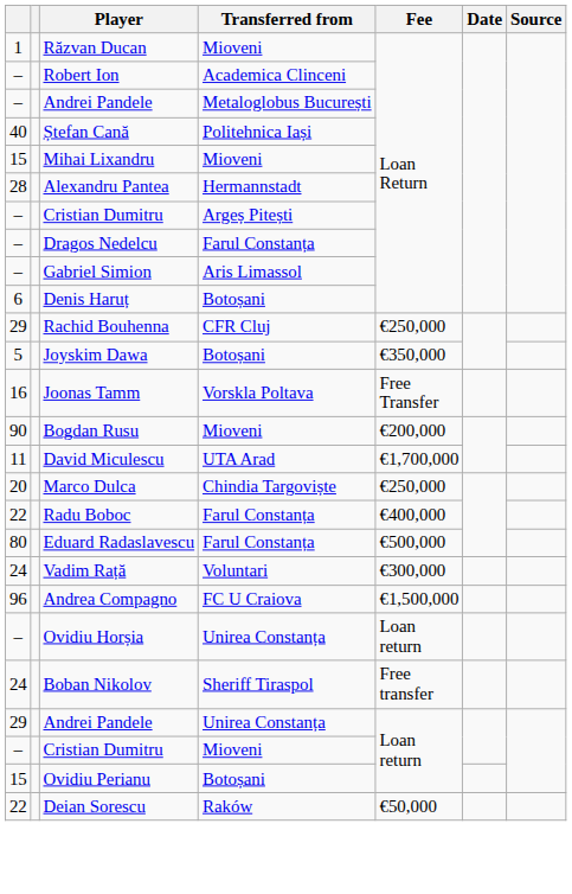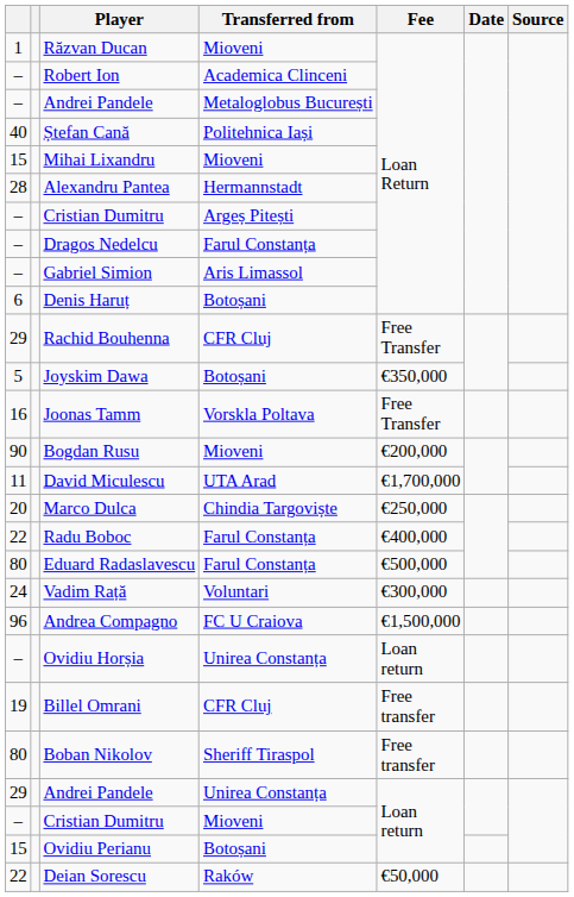Rachid Bouhenna | Fee: €250,000 -> Free Transfer
+ row: 19 | Billel Omrani | CFR Cluj | Free transfer
Boban Nikolov | column 1: 24 -> 80
